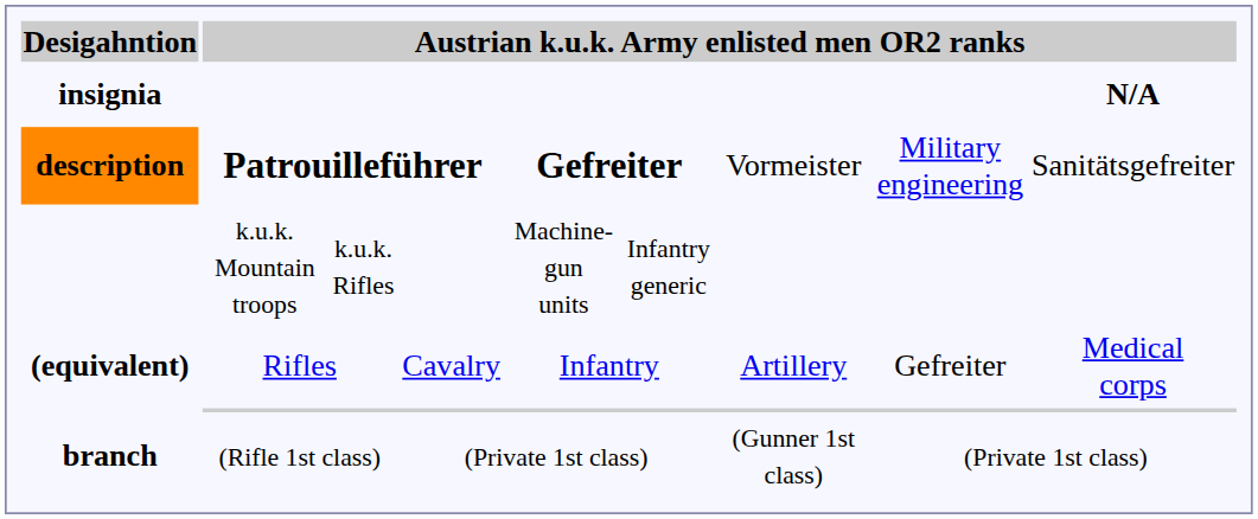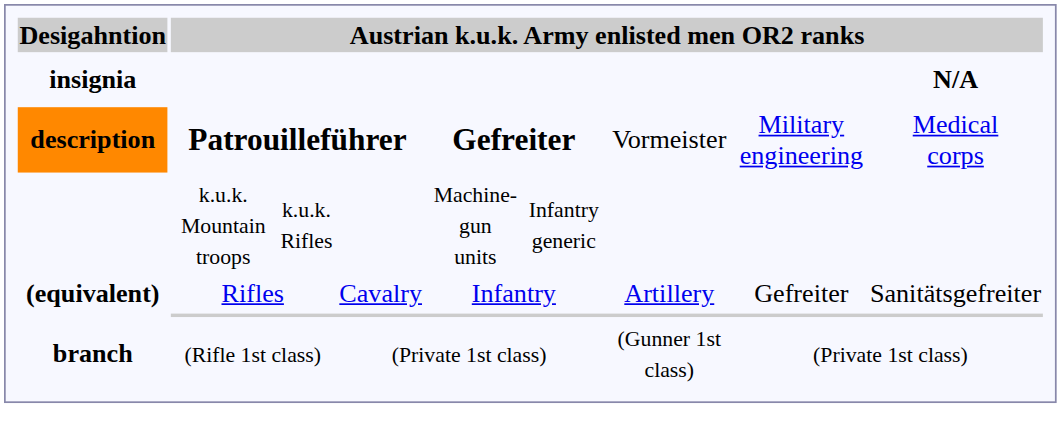Patrouilleführer | Austrian k.u.k. Army enlisted men OR2 ranks / N/A: Sanitätsgefreiter -> Medical corps
Rifles | Austrian k.u.k. Army enlisted men OR2 ranks / N/A: Medical corps -> Sanitätsgefreiter
